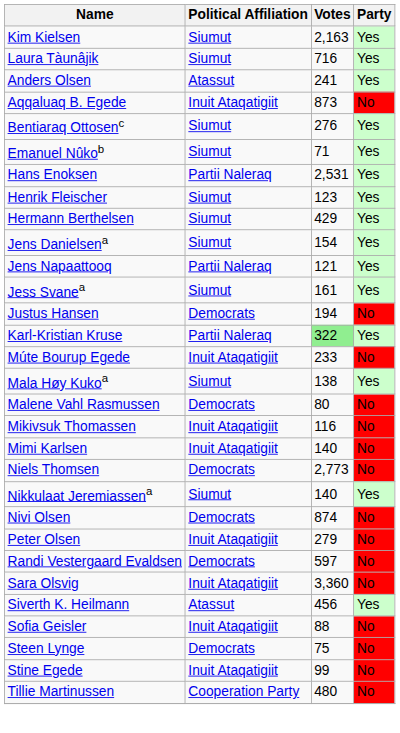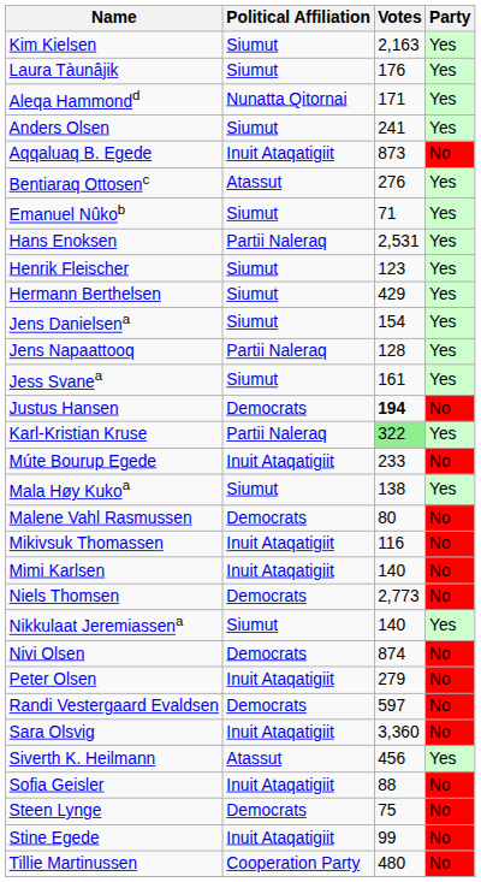Laura Tàunâjik | Votes: 716 -> 176
+ row: Aleqa Hammondd | Nunatta Qitornai | 171 | Yes
Anders Olsen | Political Affiliation: Atassut -> Siumut
Bentiaraq Ottosenc | Political Affiliation: Siumut -> Atassut
Jens Napaattooq | Votes: 121 -> 128
Justus Hansen | Votes: normal -> bold
